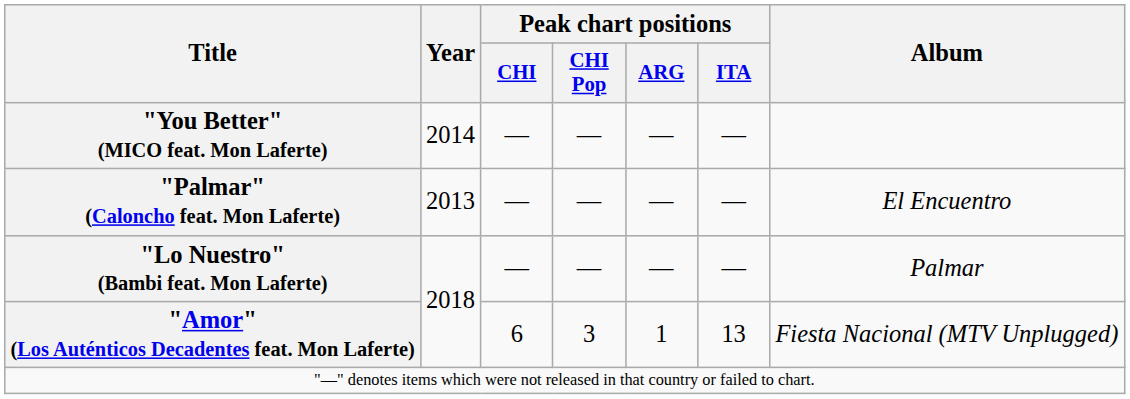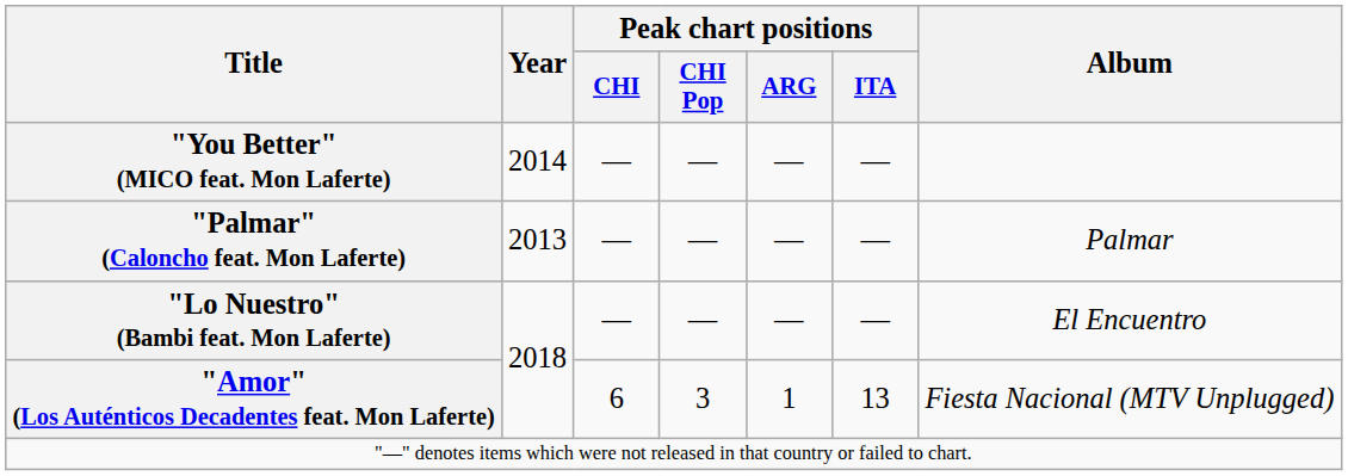"Palmar" (Caloncho feat. Mon Laferte) | Album: El Encuentro -> Palmar
"Lo Nuestro" (Bambi feat. Mon Laferte) | Album: Palmar -> El Encuentro
